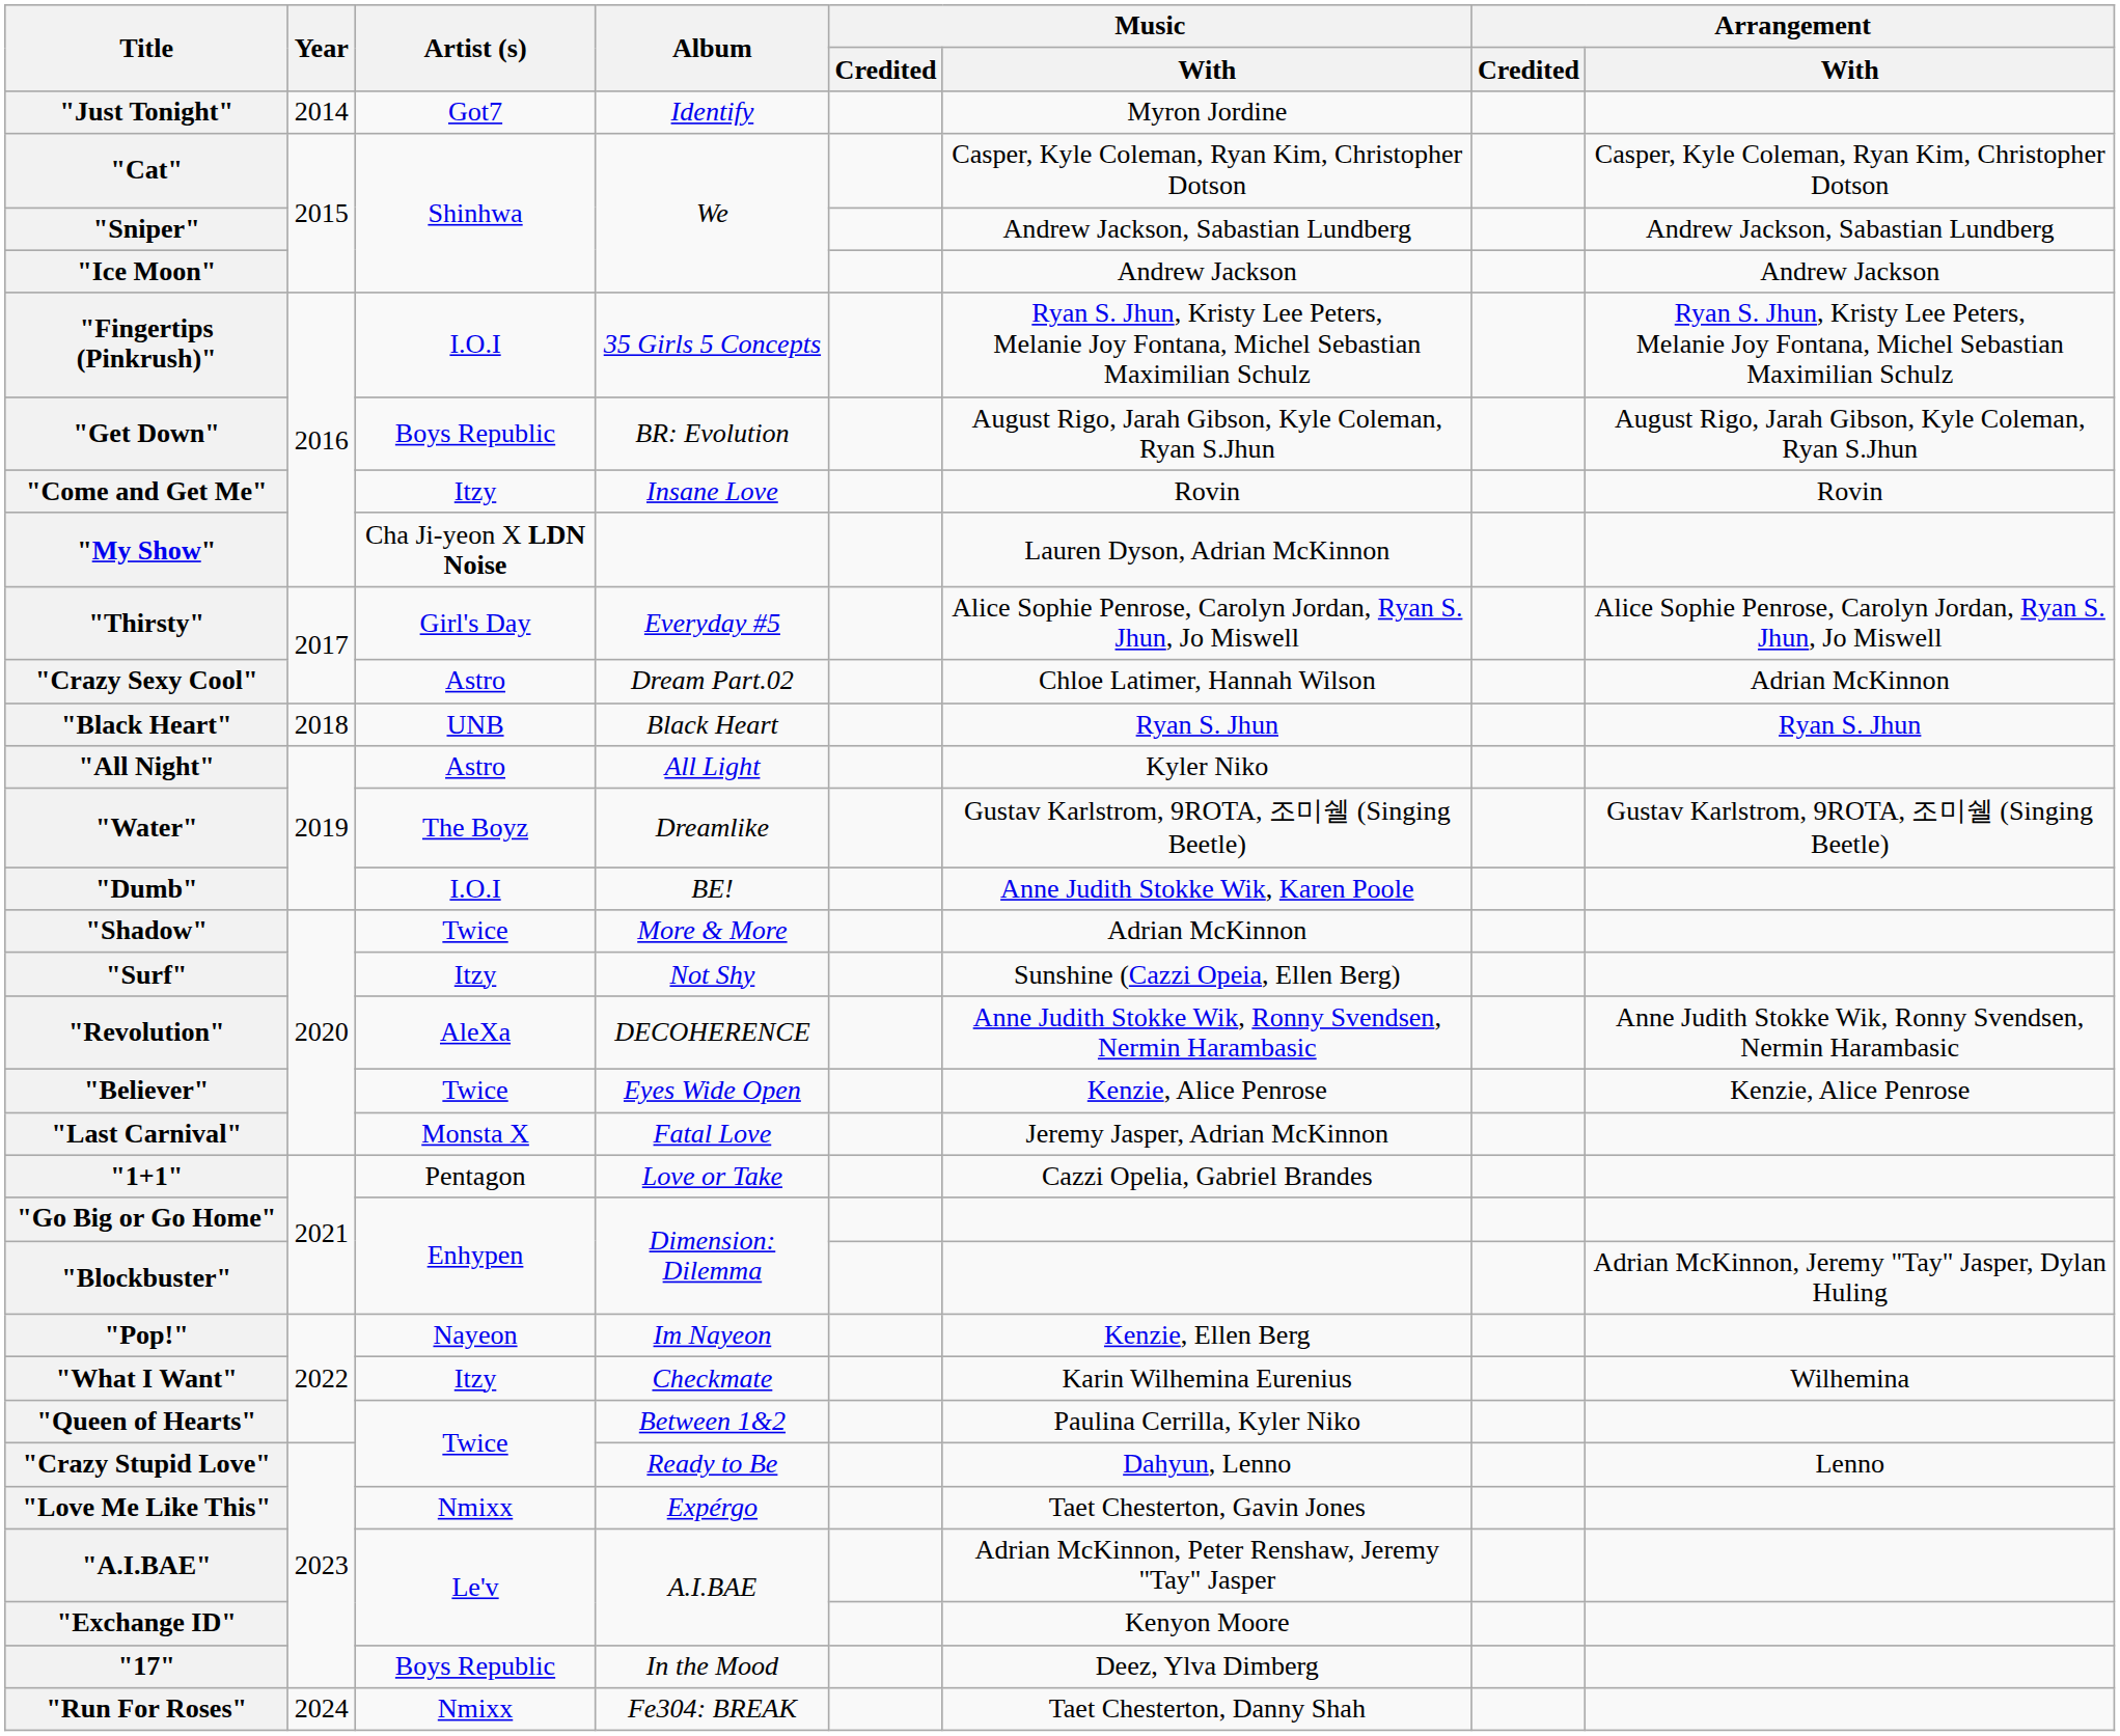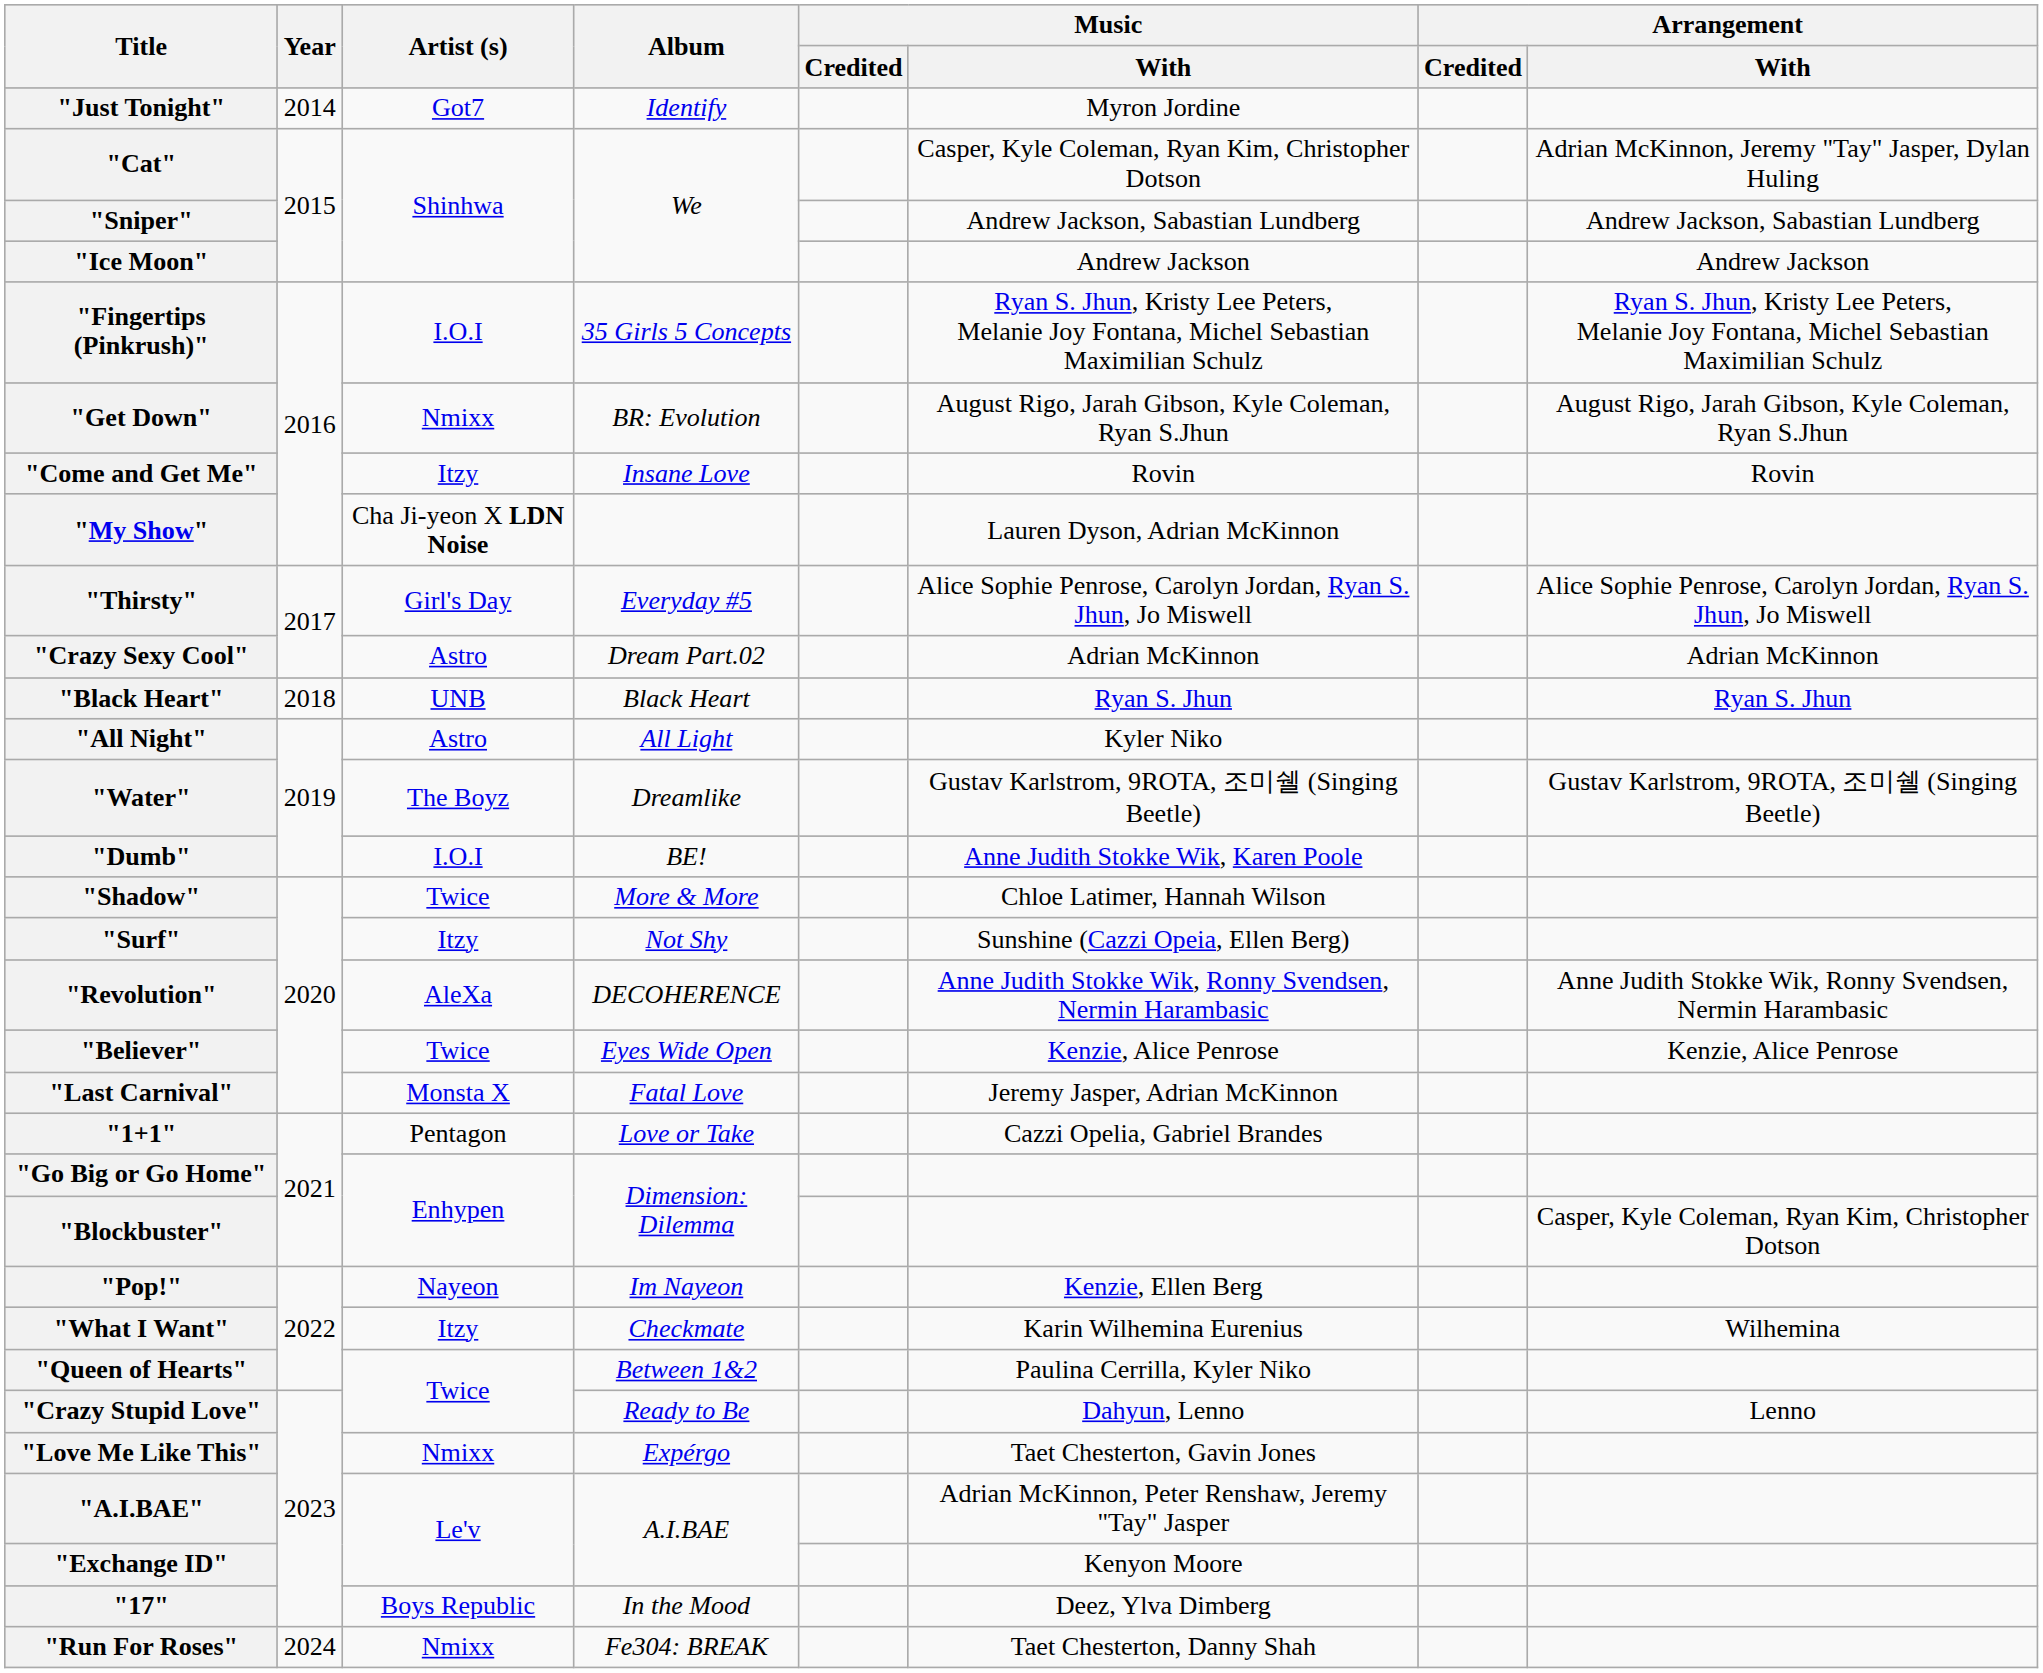"Cat" | Arrangement / With: Casper, Kyle Coleman, Ryan Kim, Christopher Dotson -> Adrian McKinnon, Jeremy "Tay" Jasper, Dylan Huling
"Get Down" | Artist (s): Boys Republic -> Nmixx
"Crazy Sexy Cool" | Music / With: Chloe Latimer, Hannah Wilson -> Adrian McKinnon
"Shadow" | Music / With: Adrian McKinnon -> Chloe Latimer, Hannah Wilson
"Blockbuster" | Arrangement / With: Adrian McKinnon, Jeremy "Tay" Jasper, Dylan Huling -> Casper, Kyle Coleman, Ryan Kim, Christopher Dotson
